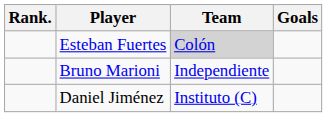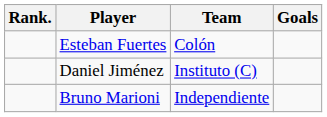Esteban Fuertes | Team: lightgrey background -> no background
rows swapped: Bruno Marioni <-> Daniel Jiménez
